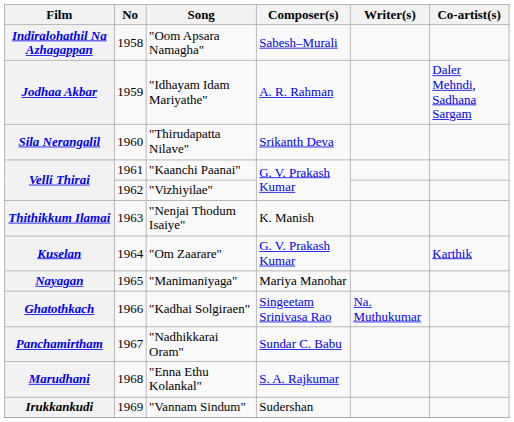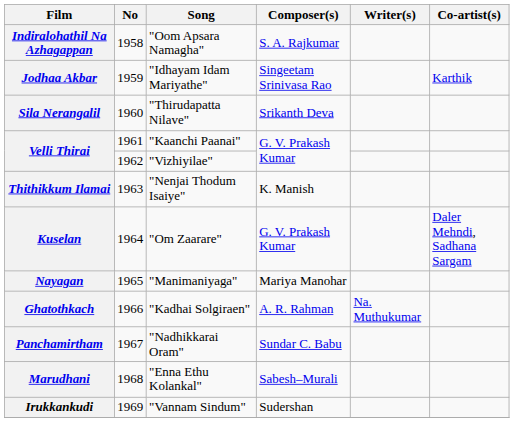Indiralohathil Na Azhagappan | Composer(s): Sabesh–Murali -> S. A. Rajkumar
Jodhaa Akbar | Composer(s): A. R. Rahman -> Singeetam Srinivasa Rao
Jodhaa Akbar | Co-artist(s): Daler Mehndi, Sadhana Sargam -> Karthik
Kuselan | Co-artist(s): Karthik -> Daler Mehndi, Sadhana Sargam
Ghatothkach | Composer(s): Singeetam Srinivasa Rao -> A. R. Rahman
Marudhani | Composer(s): S. A. Rajkumar -> Sabesh–Murali
